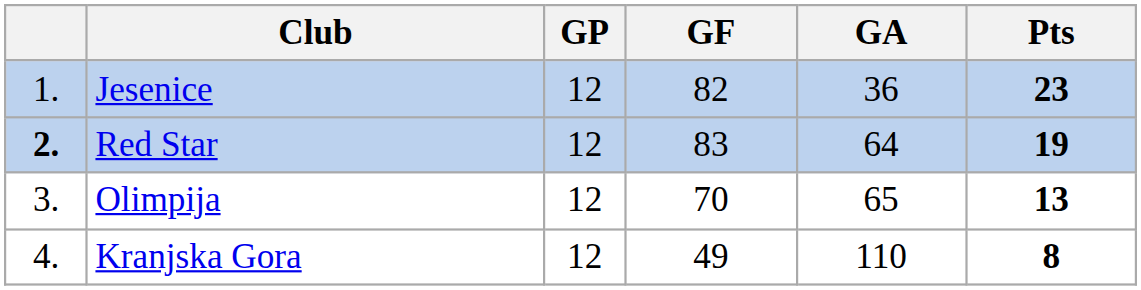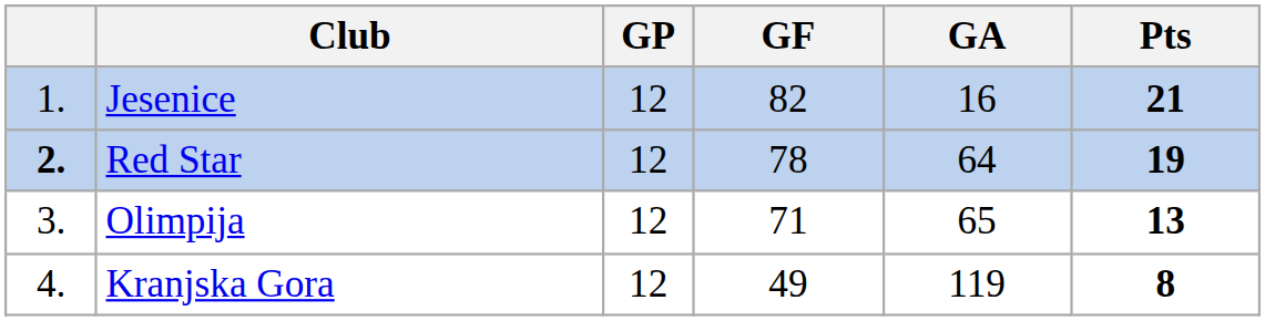Jesenice | GA: 36 -> 16
Jesenice | Pts: 23 -> 21
Red Star | GF: 83 -> 78
Olimpija | GF: 70 -> 71
Kranjska Gora | GA: 110 -> 119
